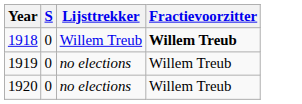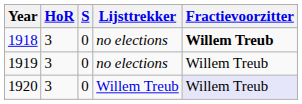+ column: HoR | 3 | 3 | 3
1918 | Lijsttrekker: Willem Treub -> no elections
1920 | Lijsttrekker: no elections -> Willem Treub
1920 | Fractievoorzitter: no background -> lavender background
